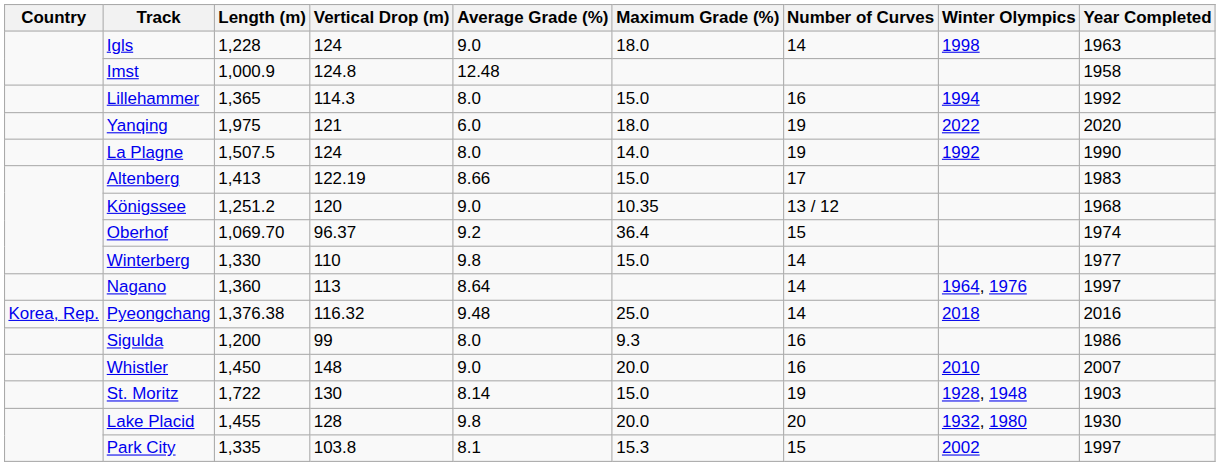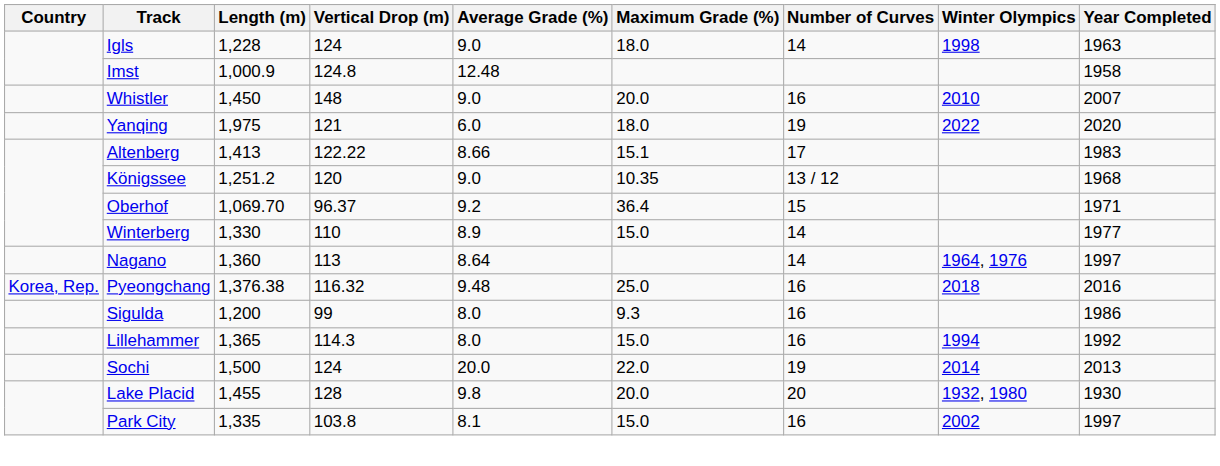rows swapped: Whistler <-> Lillehammer
- row: La Plagne | 1,507.5 | 124 | 8.0 | 14.0 | 19 | 1992 | 1990
Altenberg | Vertical Drop (m): 122.19 -> 122.22
Altenberg | Maximum Grade (%): 15.0 -> 15.1
Oberhof | Year Completed: 1974 -> 1971
Winterberg | Average Grade (%): 9.8 -> 8.9
Pyeongchang | Number of Curves: 14 -> 16
+ row: Sochi | 1,500 | 124 | 20.0 | 22.0 | 19 | 2014 | 2013
- row: St. Moritz | 1,722 | 130 | 8.14 | 15.0 | 19 | 1928, 1948 | 1903
Park City | Maximum Grade (%): 15.3 -> 15.0
Park City | Number of Curves: 15 -> 16
